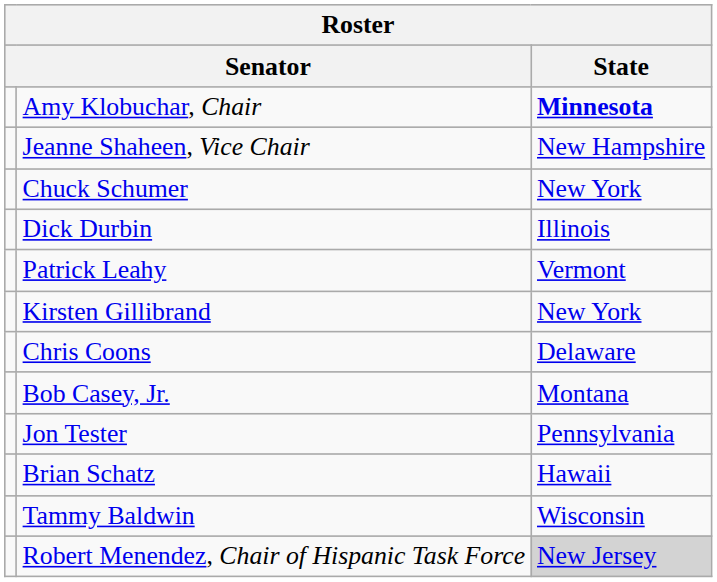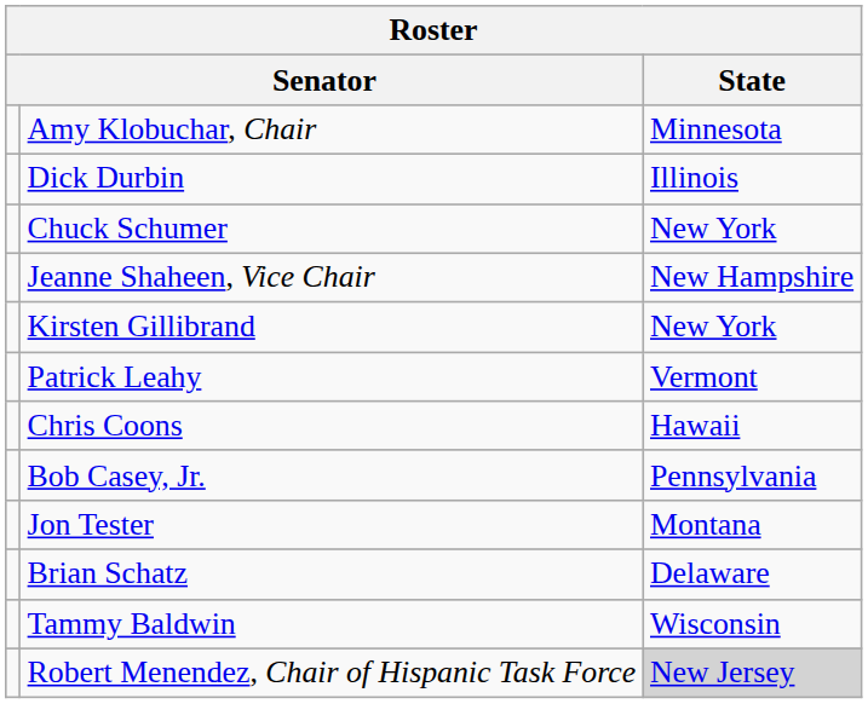Amy Klobuchar, Chair | State: bold -> normal
rows swapped: Jeanne Shaheen, Vice Chair <-> Dick Durbin
rows swapped: Patrick Leahy <-> Kirsten Gillibrand
Chris Coons | State: Delaware -> Hawaii
Bob Casey, Jr. | State: Montana -> Pennsylvania
Jon Tester | State: Pennsylvania -> Montana
Brian Schatz | State: Hawaii -> Delaware
